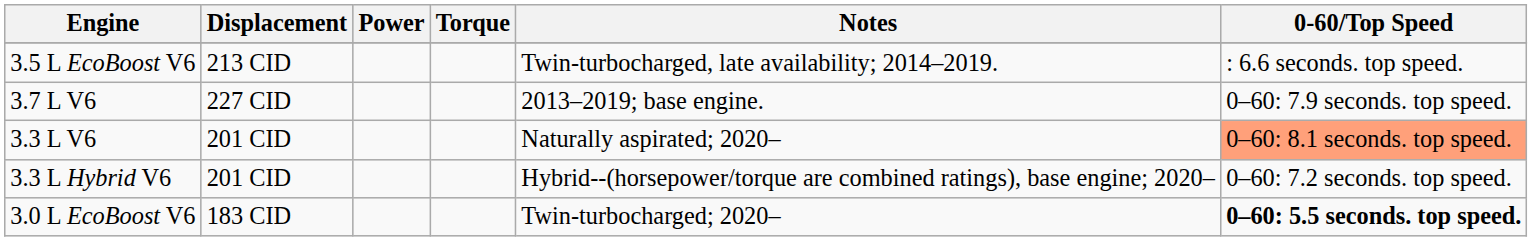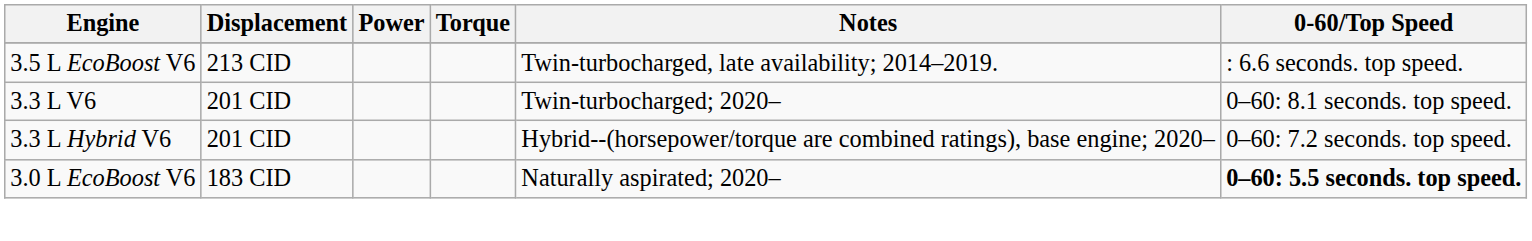- row: 3.7 L V6 | 227 CID | 2013–2019; base engine. | 0–60: 7.9 seconds. top speed.
3.3 L V6 | Notes: Naturally aspirated; 2020– -> Twin-turbocharged; 2020–
3.3 L V6 | 0-60/Top Speed: lightsalmon background -> no background
3.0 L EcoBoost V6 | Notes: Twin-turbocharged; 2020– -> Naturally aspirated; 2020–
